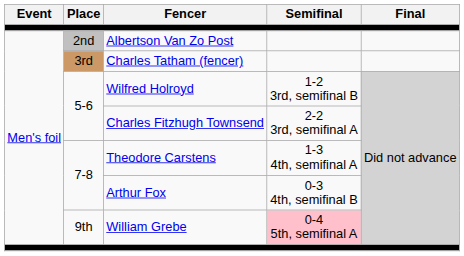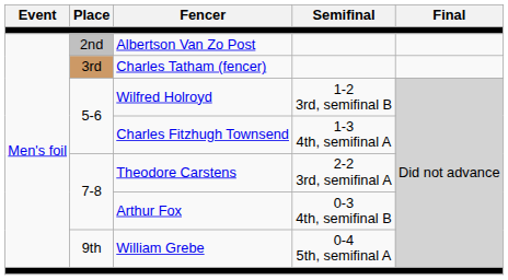Charles Fitzhugh Townsend | Semifinal: 2-2 3rd, semifinal A -> 1-3 4th, semifinal A
Theodore Carstens | Semifinal: 1-3 4th, semifinal A -> 2-2 3rd, semifinal A
William Grebe | Semifinal: pink background -> no background
